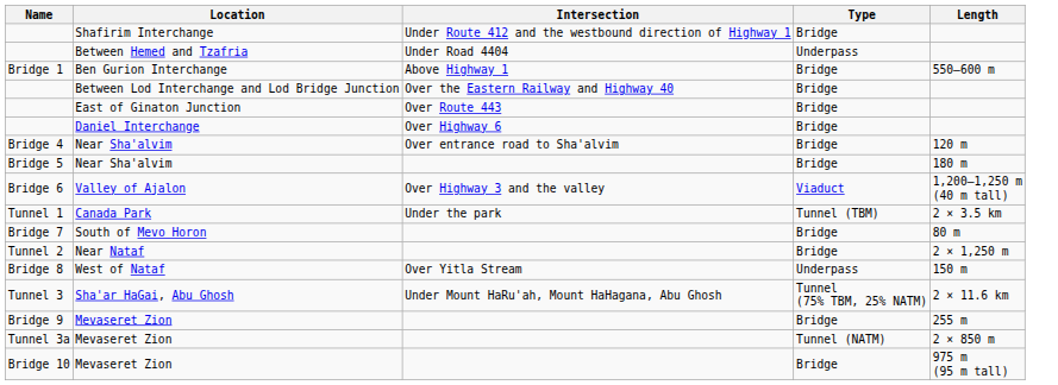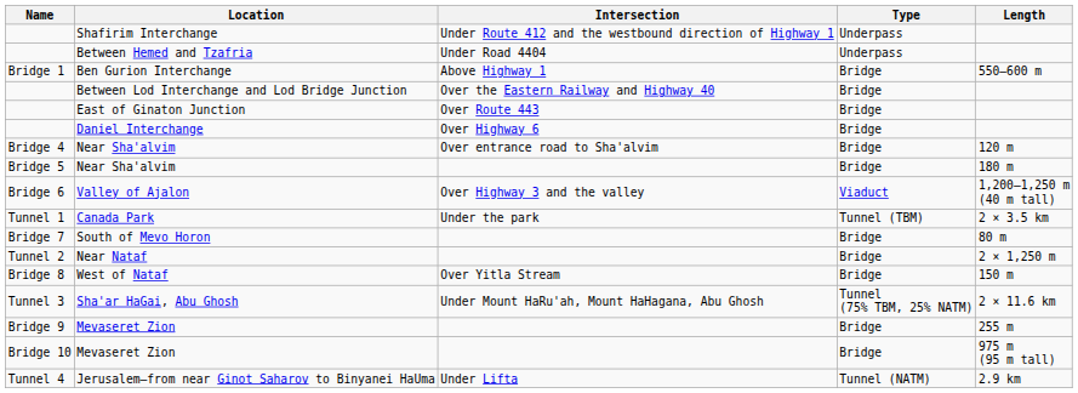Shafirim Interchange | Type: Bridge -> Underpass
West of Nataf | Type: Underpass -> Bridge
- row: Tunnel 3a | Mevaseret Zion | Tunnel (NATM) | 2 × 850 m
+ row: Tunnel 4 | Jerusalem—from near Ginot Saharov to Binyanei HaUma | Under Lifta | Tunnel (NATM) | 2.9 km
